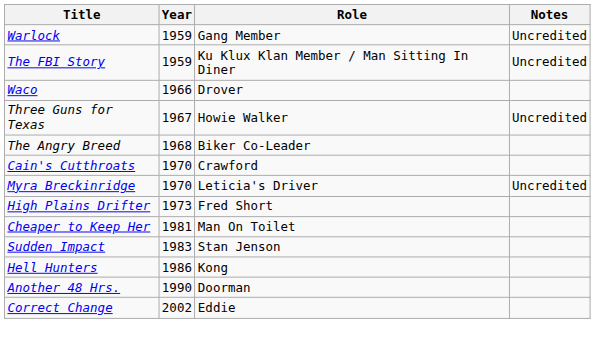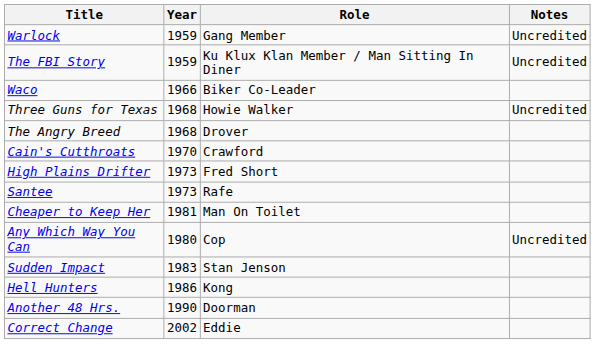Waco | Role: Drover -> Biker Co-Leader
Three Guns for Texas | Year: 1967 -> 1968
The Angry Breed | Role: Biker Co-Leader -> Drover
- row: Myra Breckinridge | 1970 | Leticia's Driver | Uncredited
+ row: Santee | 1973 | Rafe
+ row: Any Which Way You Can | 1980 | Cop | Uncredited
